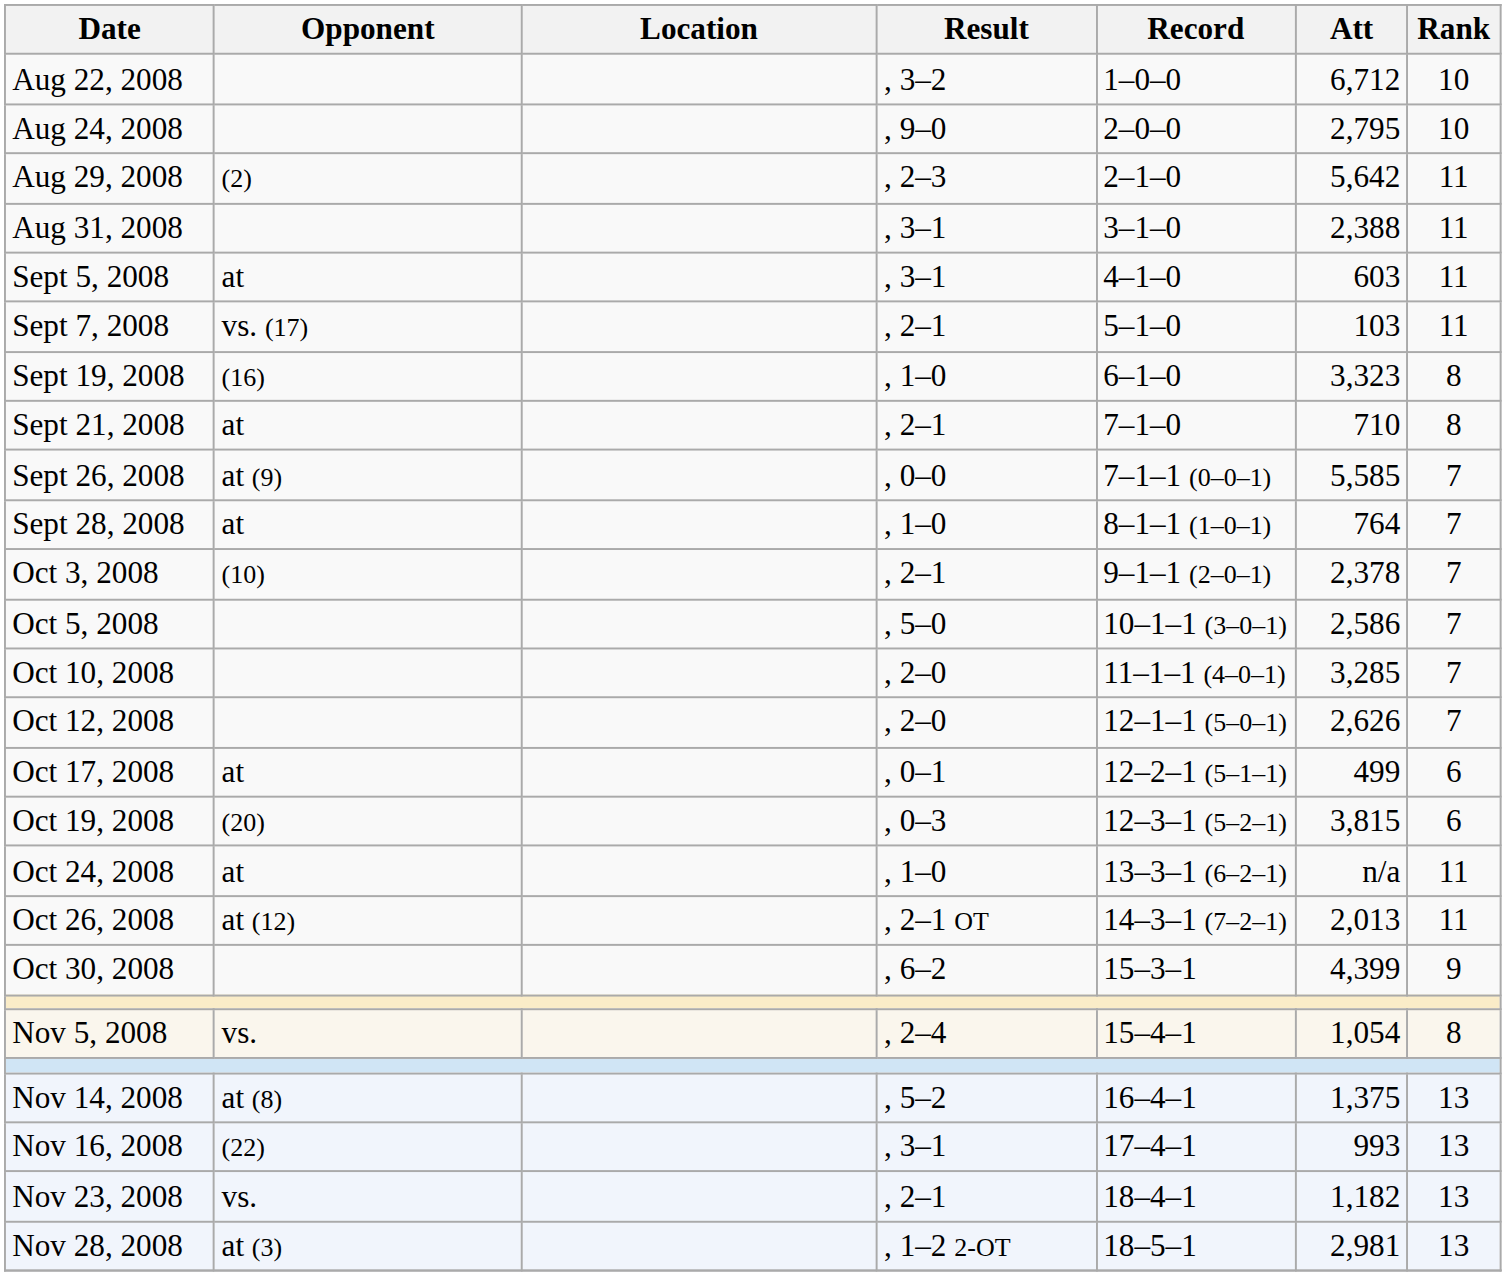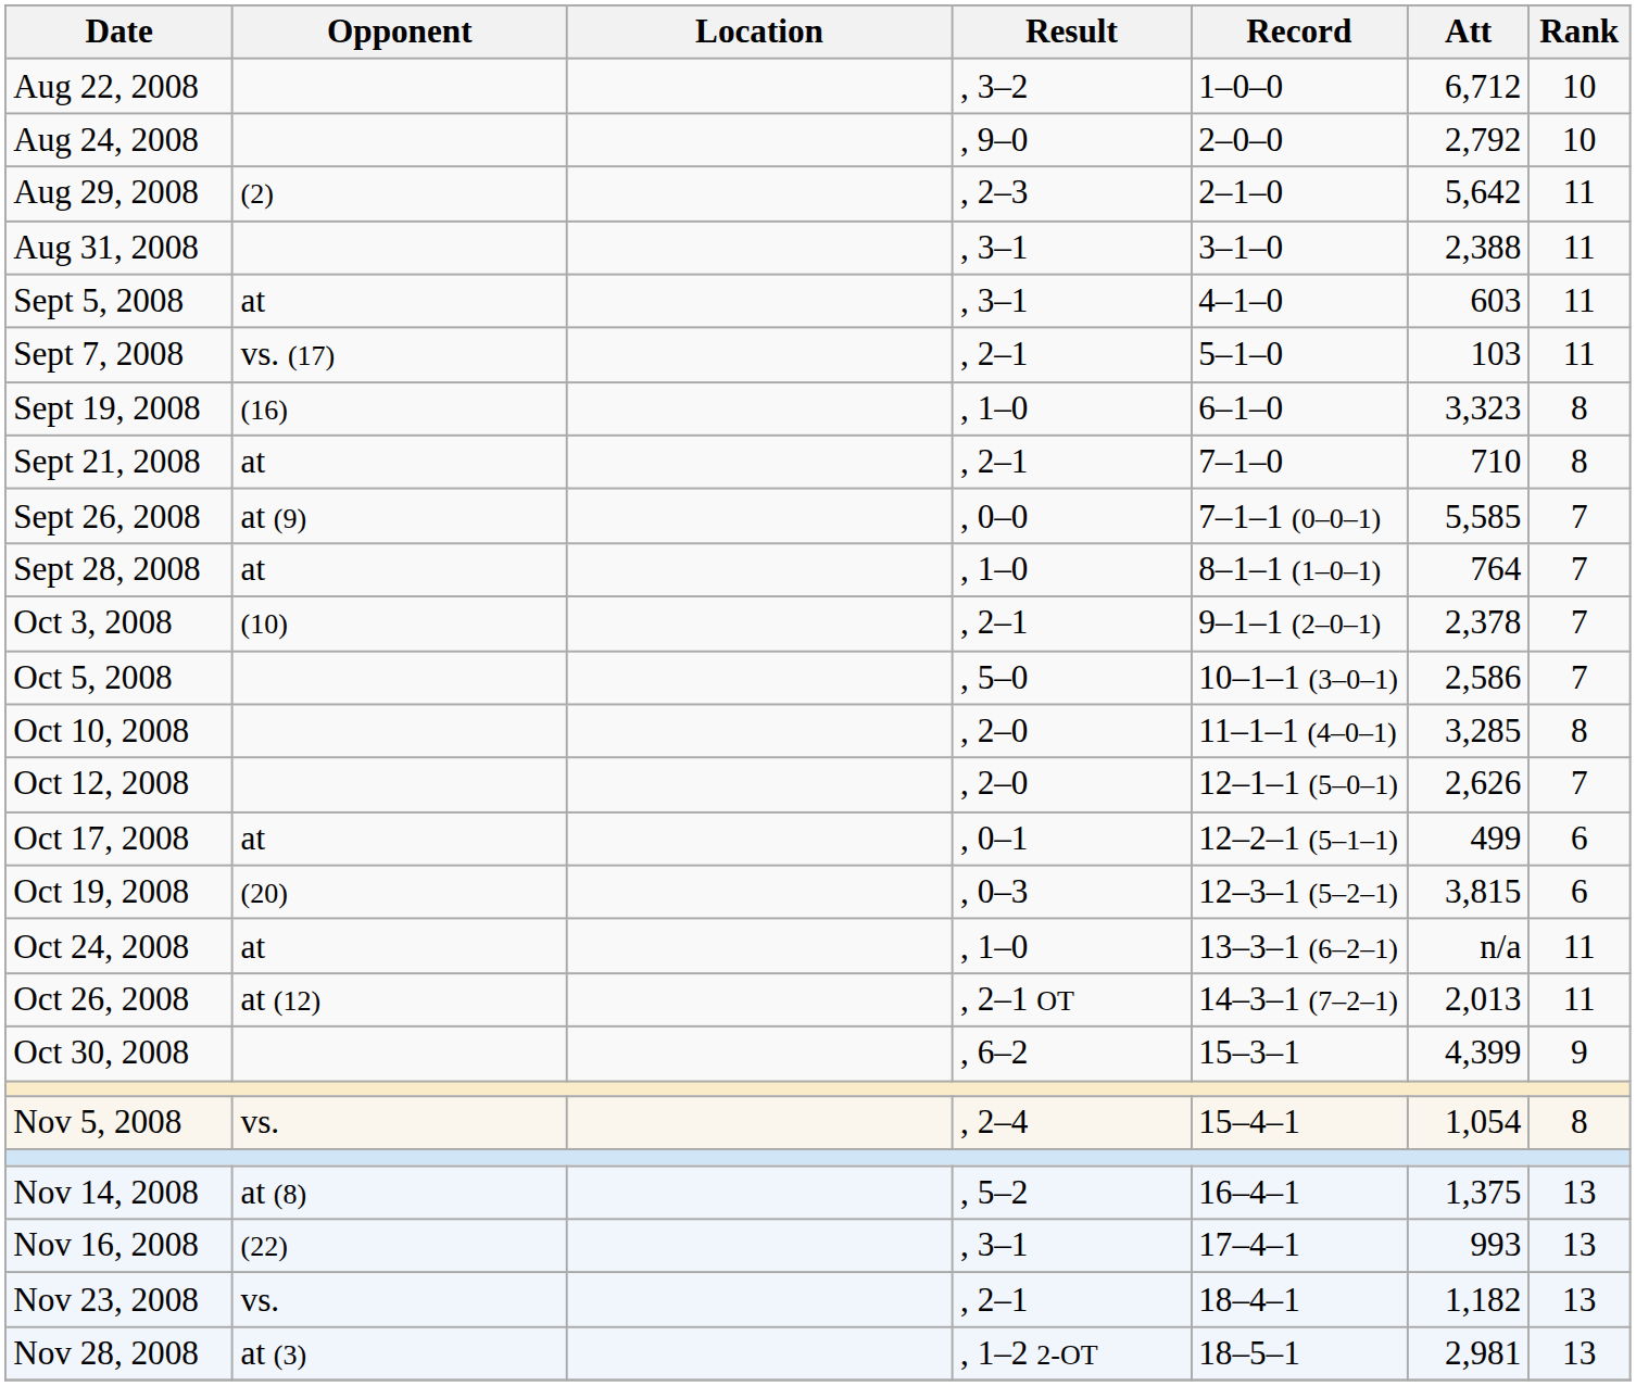Aug 24, 2008 | Att: 2,795 -> 2,792
Oct 10, 2008 | Rank: 7 -> 8
